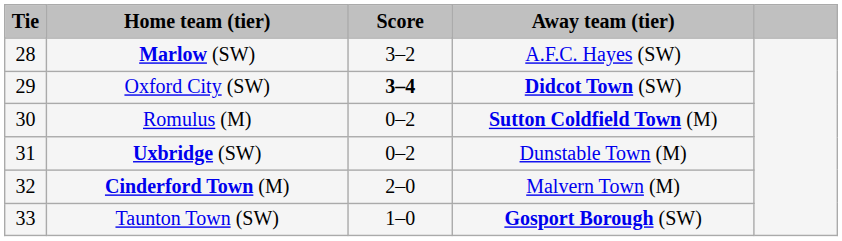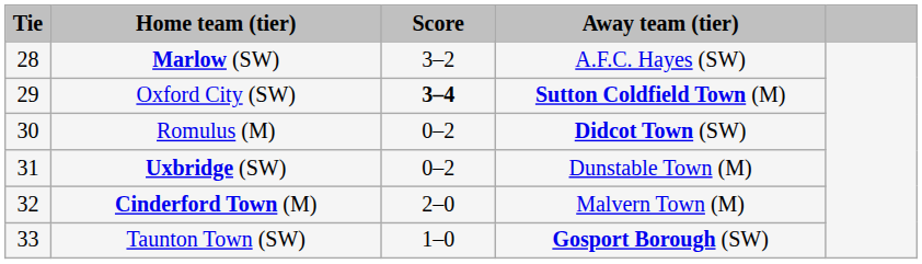Oxford City (SW) | Away team (tier): Didcot Town (SW) -> Sutton Coldfield Town (M)
Romulus (M) | Away team (tier): Sutton Coldfield Town (M) -> Didcot Town (SW)
